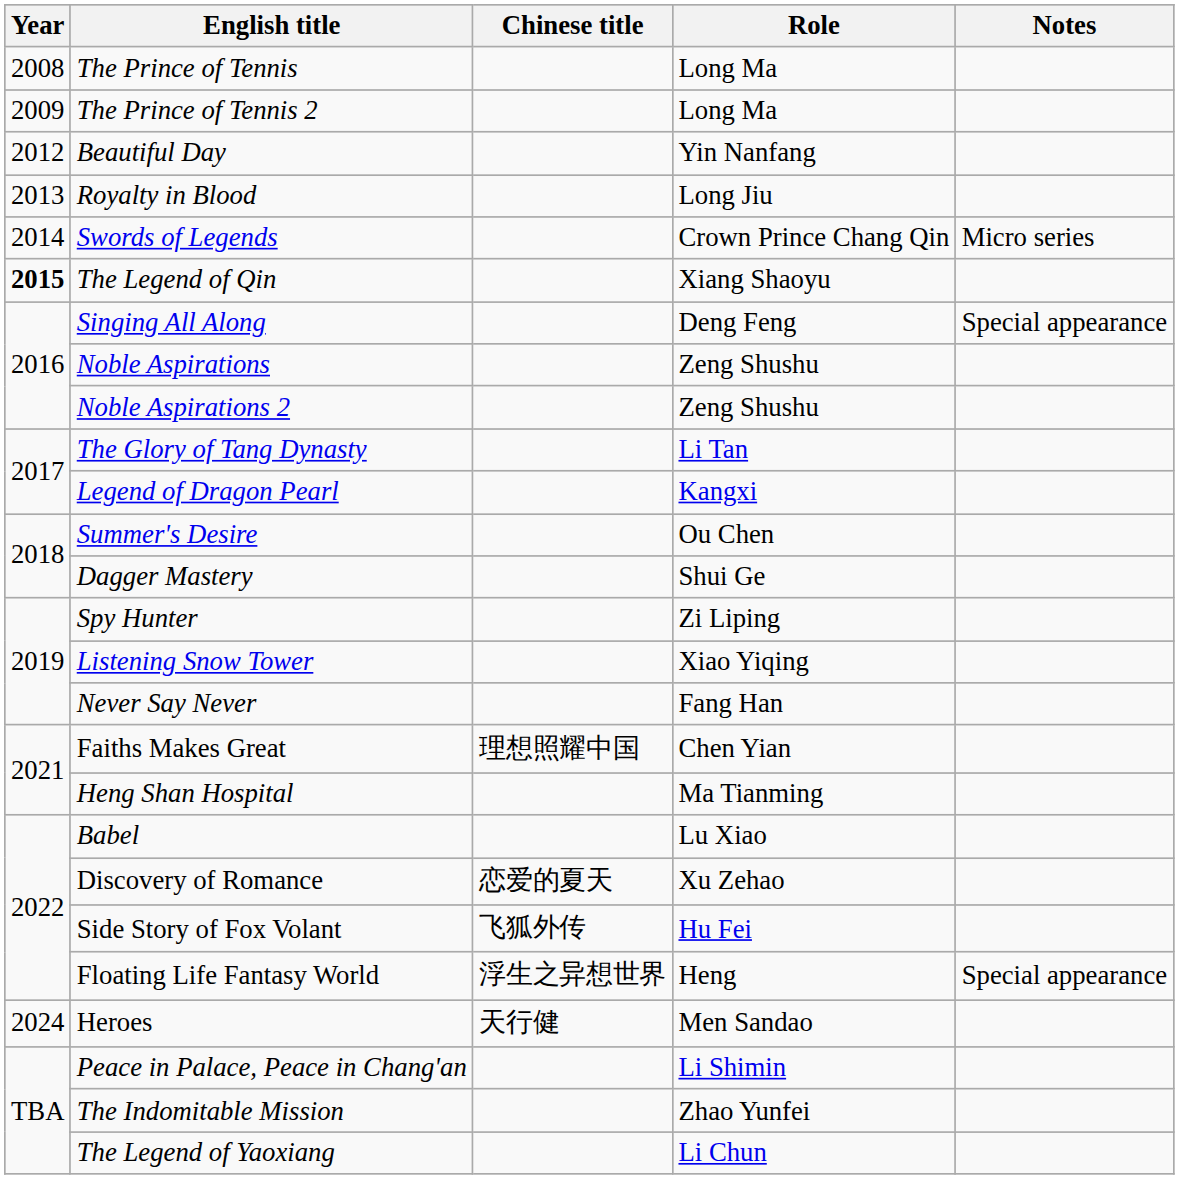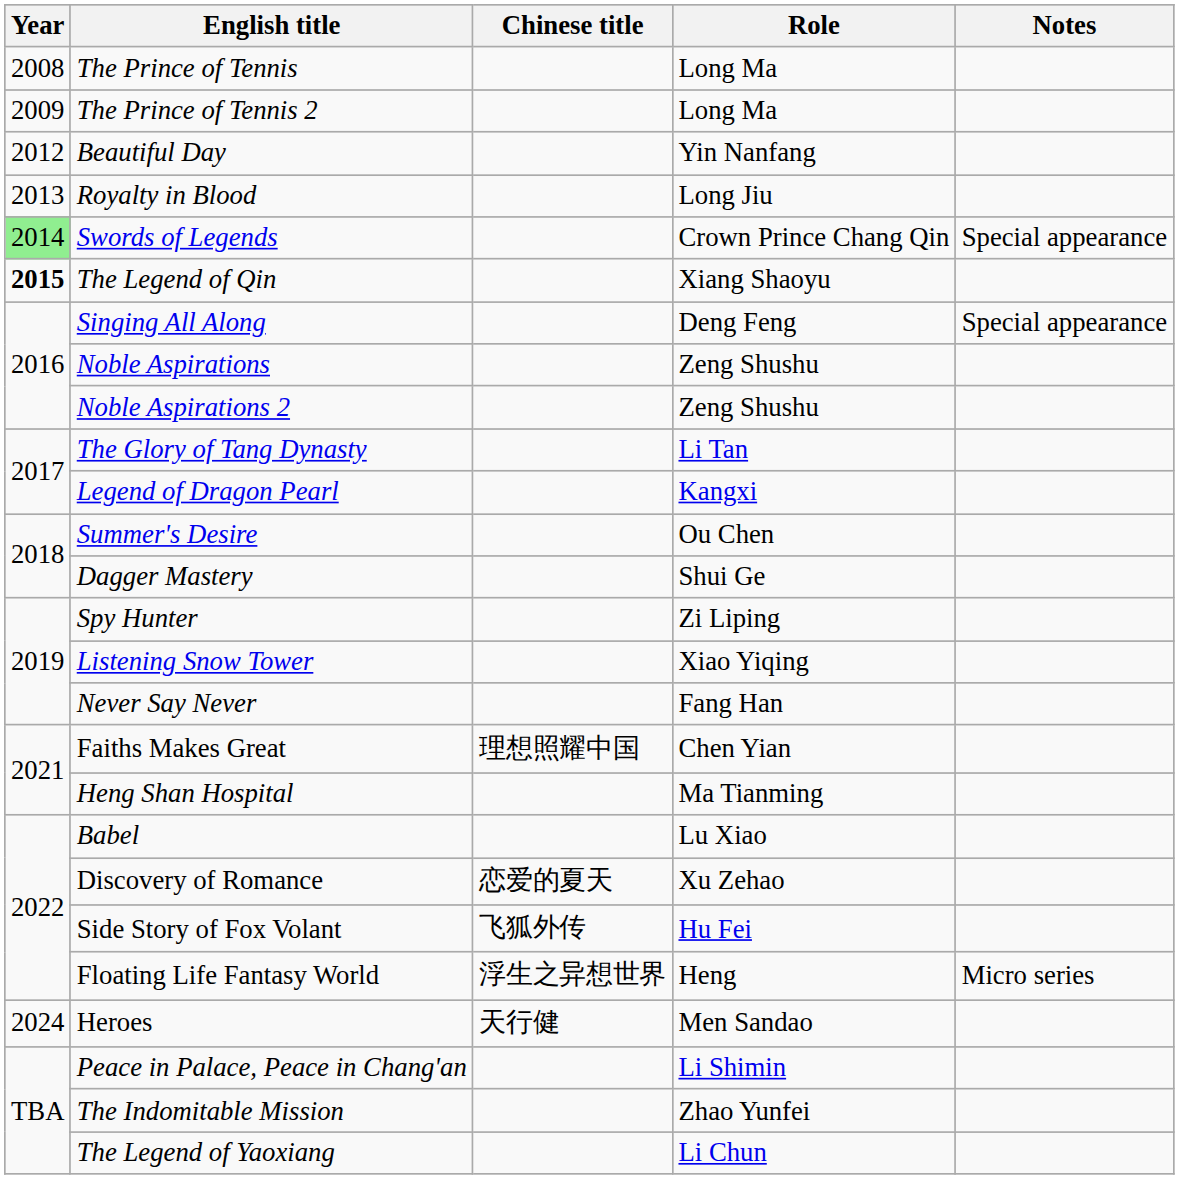Swords of Legends | Year: no background -> lightgreen background
Swords of Legends | Notes: Micro series -> Special appearance
Floating Life Fantasy World | Notes: Special appearance -> Micro series
